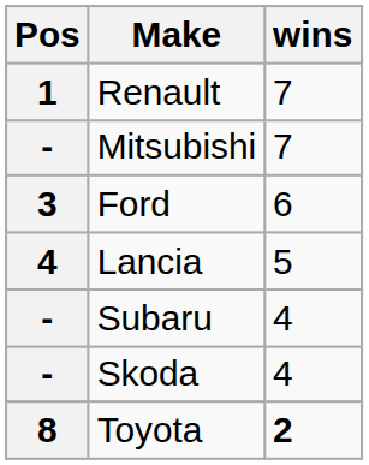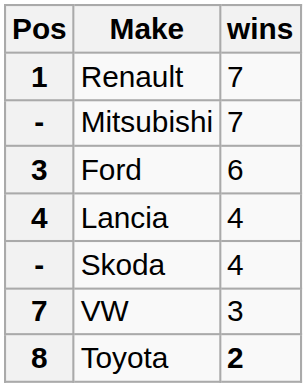Lancia | wins: 5 -> 4
- row: - | Subaru | 4
+ row: 7 | VW | 3
